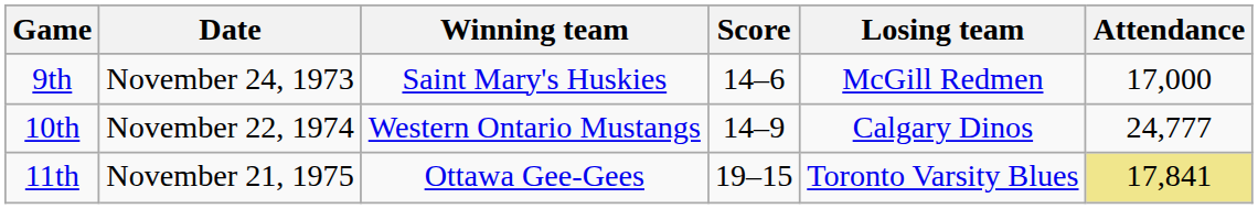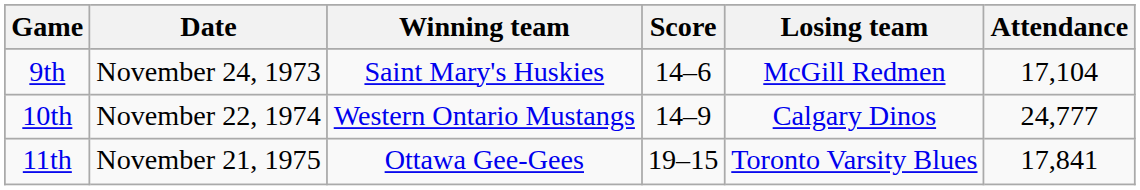9th | Attendance: 17,000 -> 17,104
11th | Attendance: khaki background -> no background
